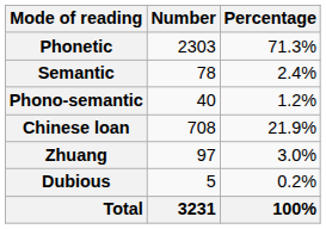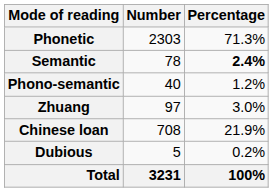Semantic | Percentage: normal -> bold
rows swapped: Chinese loan <-> Zhuang
